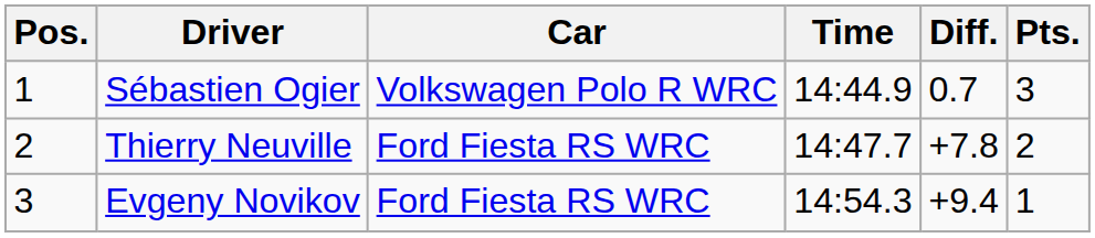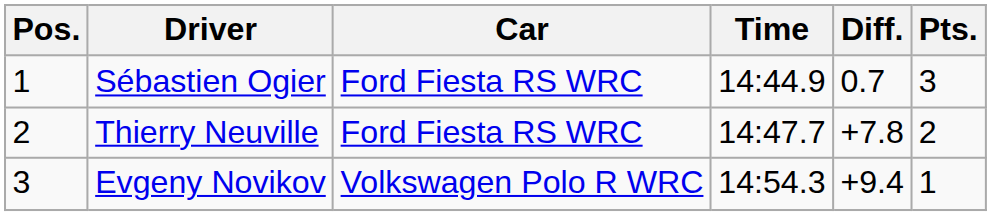Sébastien Ogier | Car: Volkswagen Polo R WRC -> Ford Fiesta RS WRC
Evgeny Novikov | Car: Ford Fiesta RS WRC -> Volkswagen Polo R WRC
